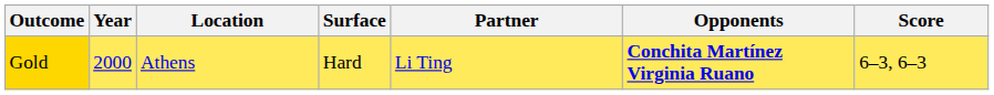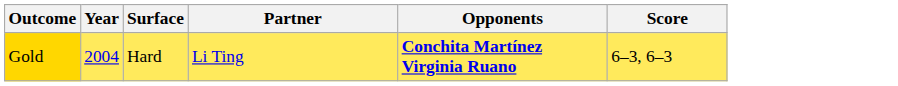- column: Location | Athens
Gold | Year: 2000 -> 2004
